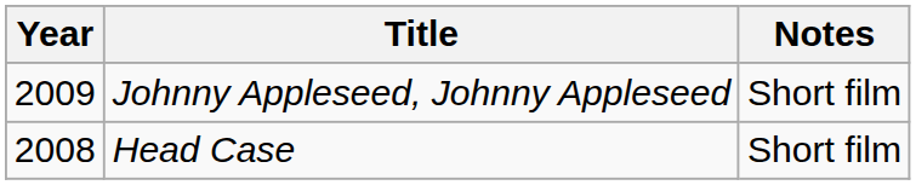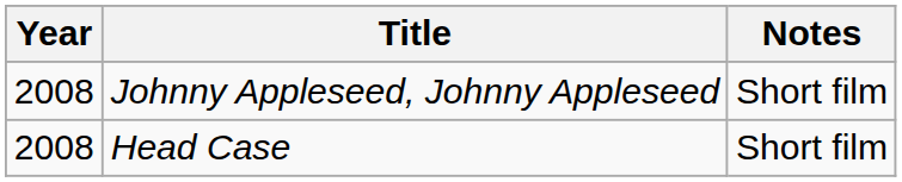Johnny Appleseed, Johnny Appleseed | Year: 2009 -> 2008
